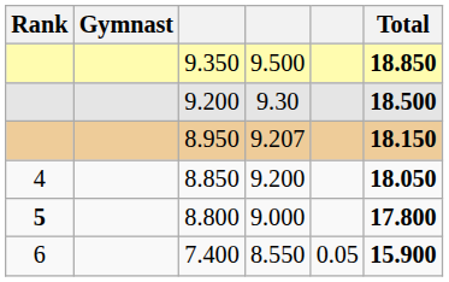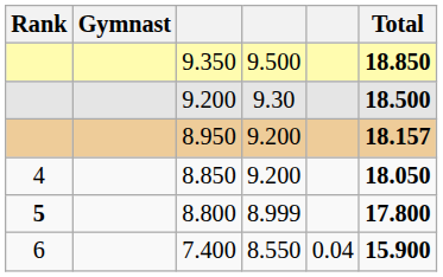8.950 | column 4: 9.207 -> 9.200
8.950 | Total: 18.150 -> 18.157
8.800 | column 4: 9.000 -> 8.999
7.400 | column 5: 0.05 -> 0.04
